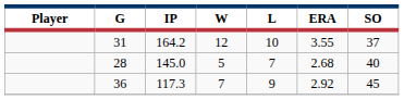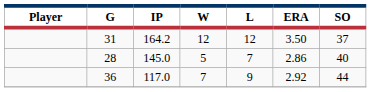31 | L: 10 -> 12
31 | ERA: 3.55 -> 3.50
28 | ERA: 2.68 -> 2.86
36 | IP: 117.3 -> 117.0
36 | SO: 45 -> 44
